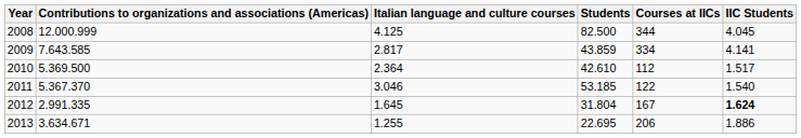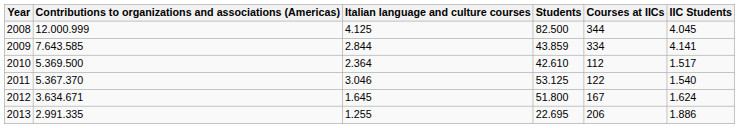2009 | Italian language and culture courses: 2.817 -> 2.844
2011 | Students: 53.185 -> 53.125
2012 | Contributions to organizations and associations (Americas): 2.991.335 -> 3.634.671
2012 | Students: 31.804 -> 51.800
2012 | IIC Students: bold -> normal
2013 | Contributions to organizations and associations (Americas): 3.634.671 -> 2.991.335
